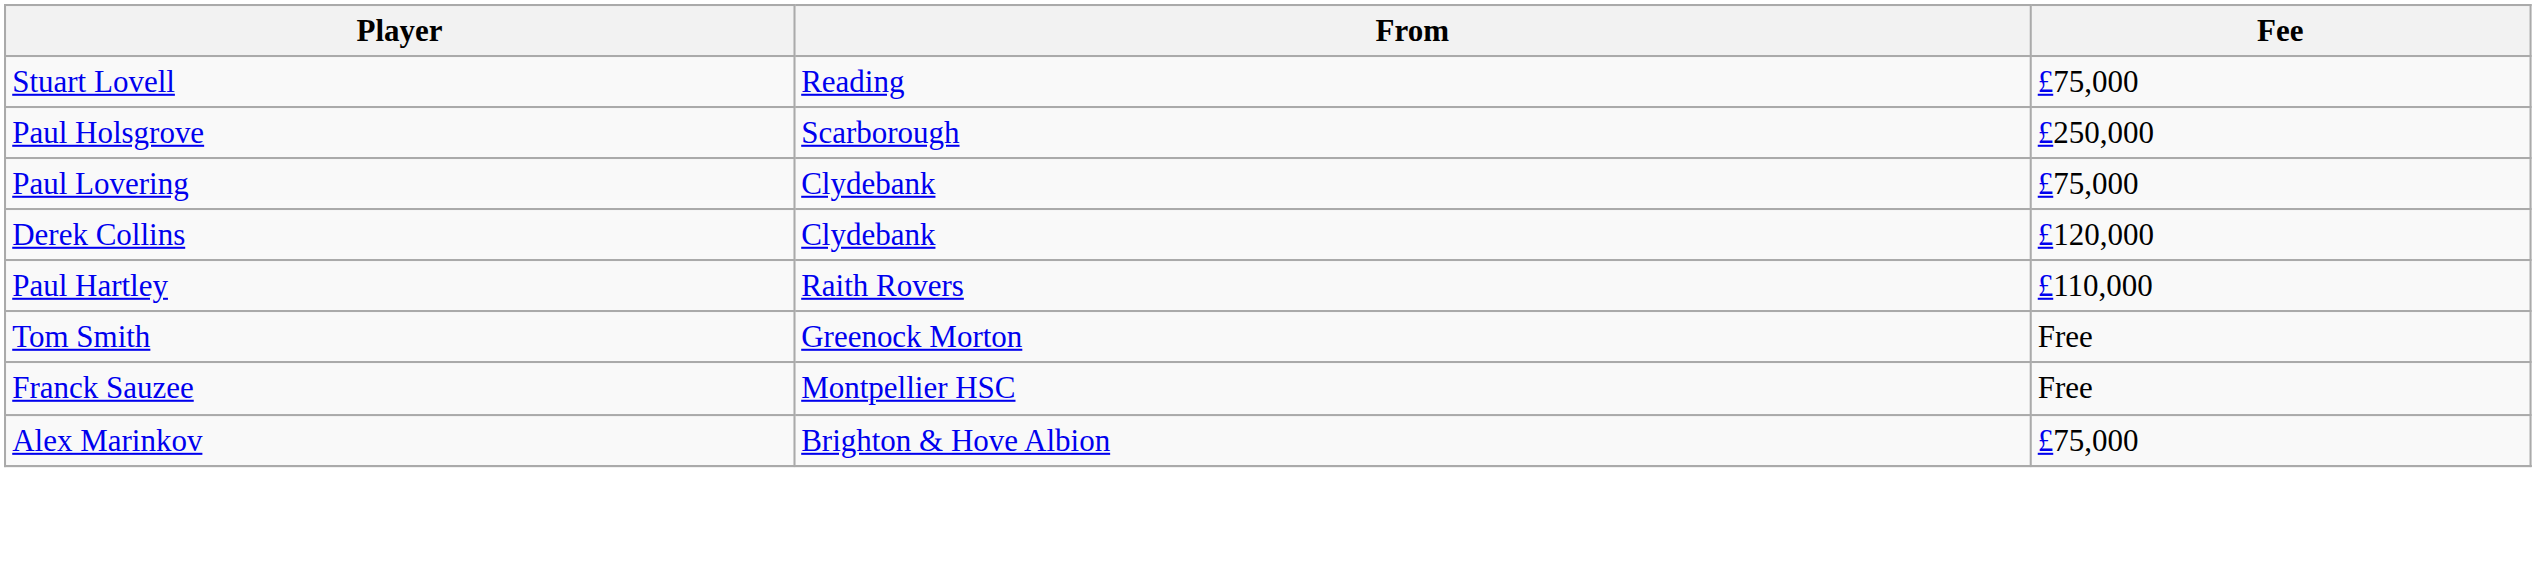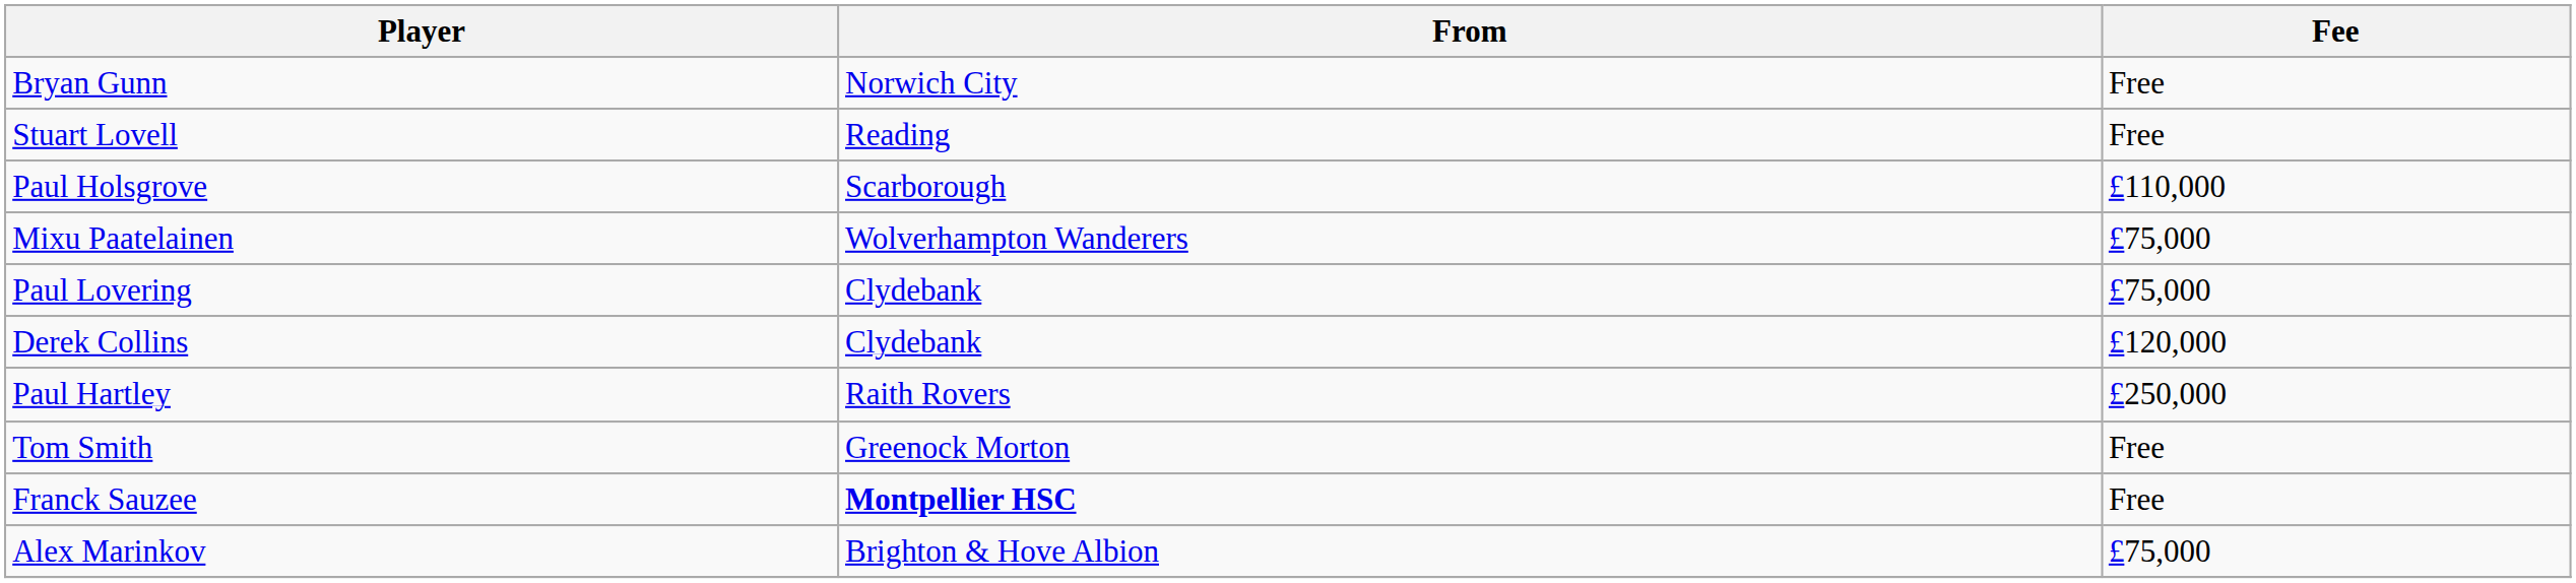+ row: Bryan Gunn | Norwich City | Free
Stuart Lovell | Fee: £75,000 -> Free
Paul Holsgrove | Fee: £250,000 -> £110,000
+ row: Mixu Paatelainen | Wolverhampton Wanderers | £75,000
Paul Hartley | Fee: £110,000 -> £250,000
Franck Sauzee | From: normal -> bold
